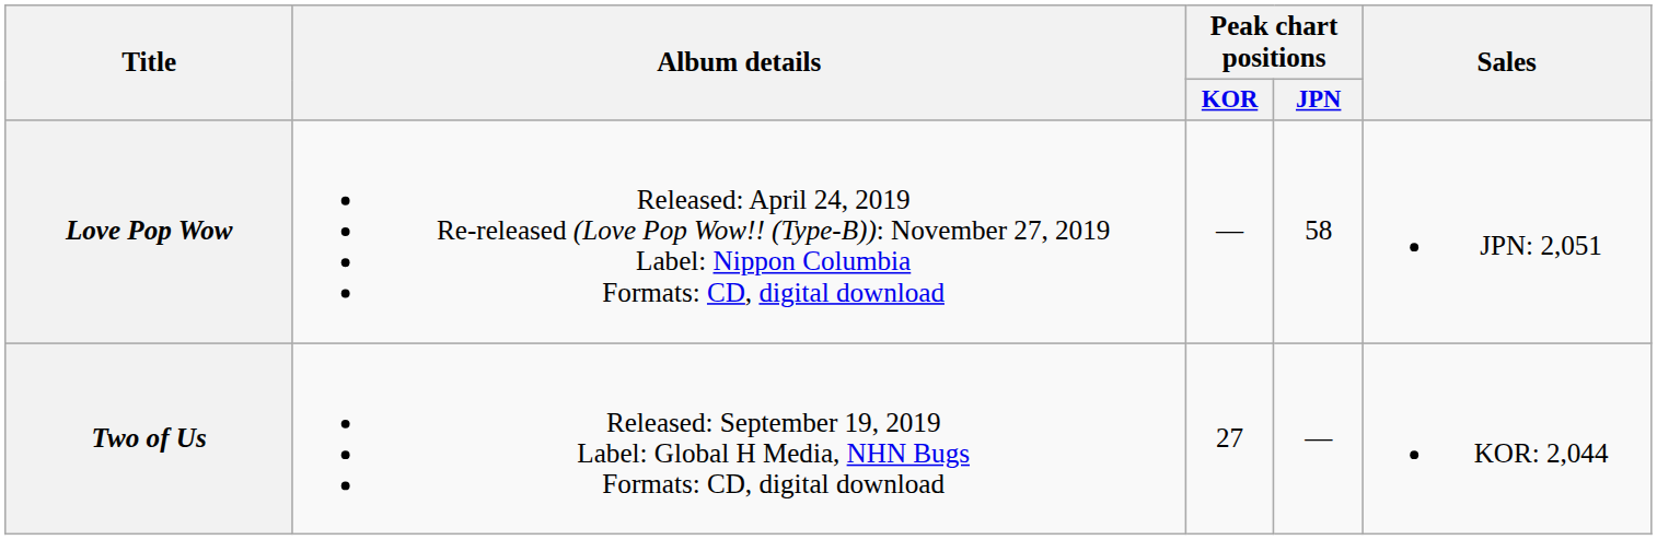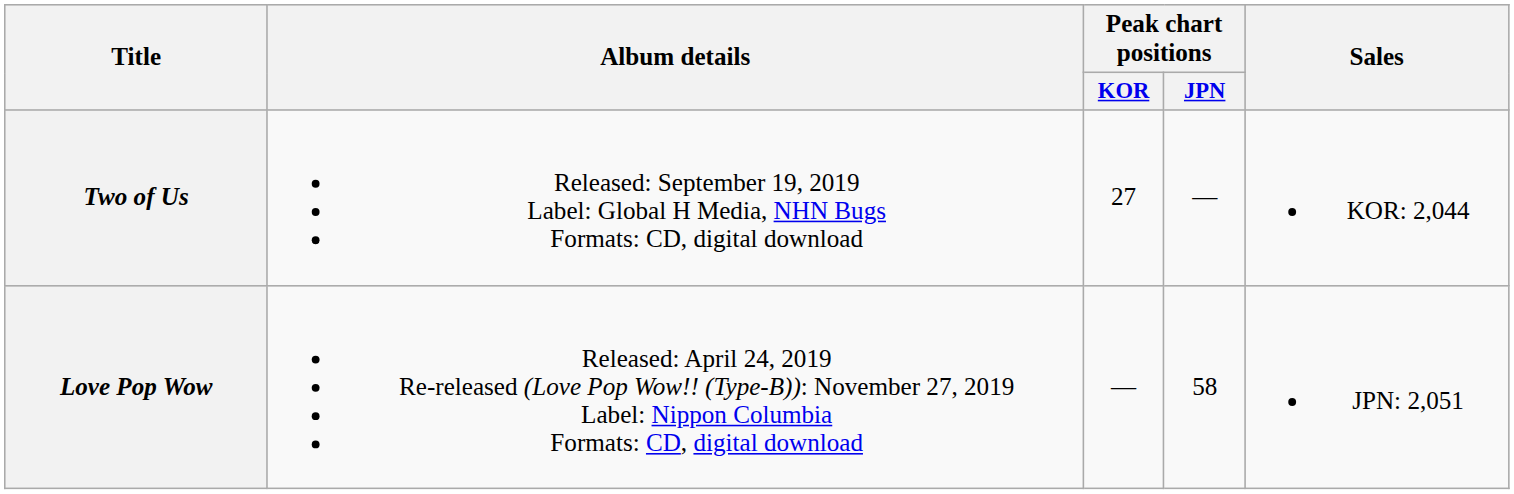rows swapped: Love Pop Wow <-> Two of Us
